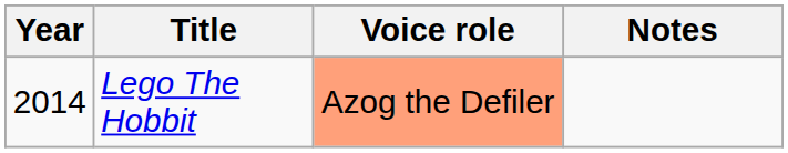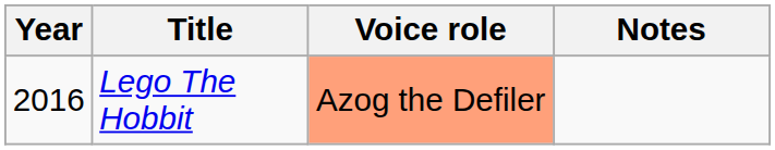Lego The Hobbit | Year: 2014 -> 2016
